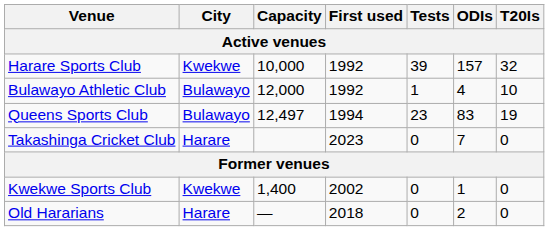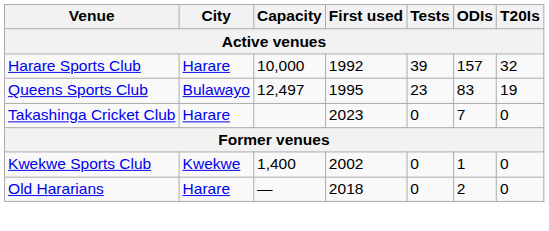Harare Sports Club | City: Kwekwe -> Harare
- row: Bulawayo Athletic Club | Bulawayo | 12,000 | 1992 | 1 | 4 | 10
Queens Sports Club | First used: 1994 -> 1995
